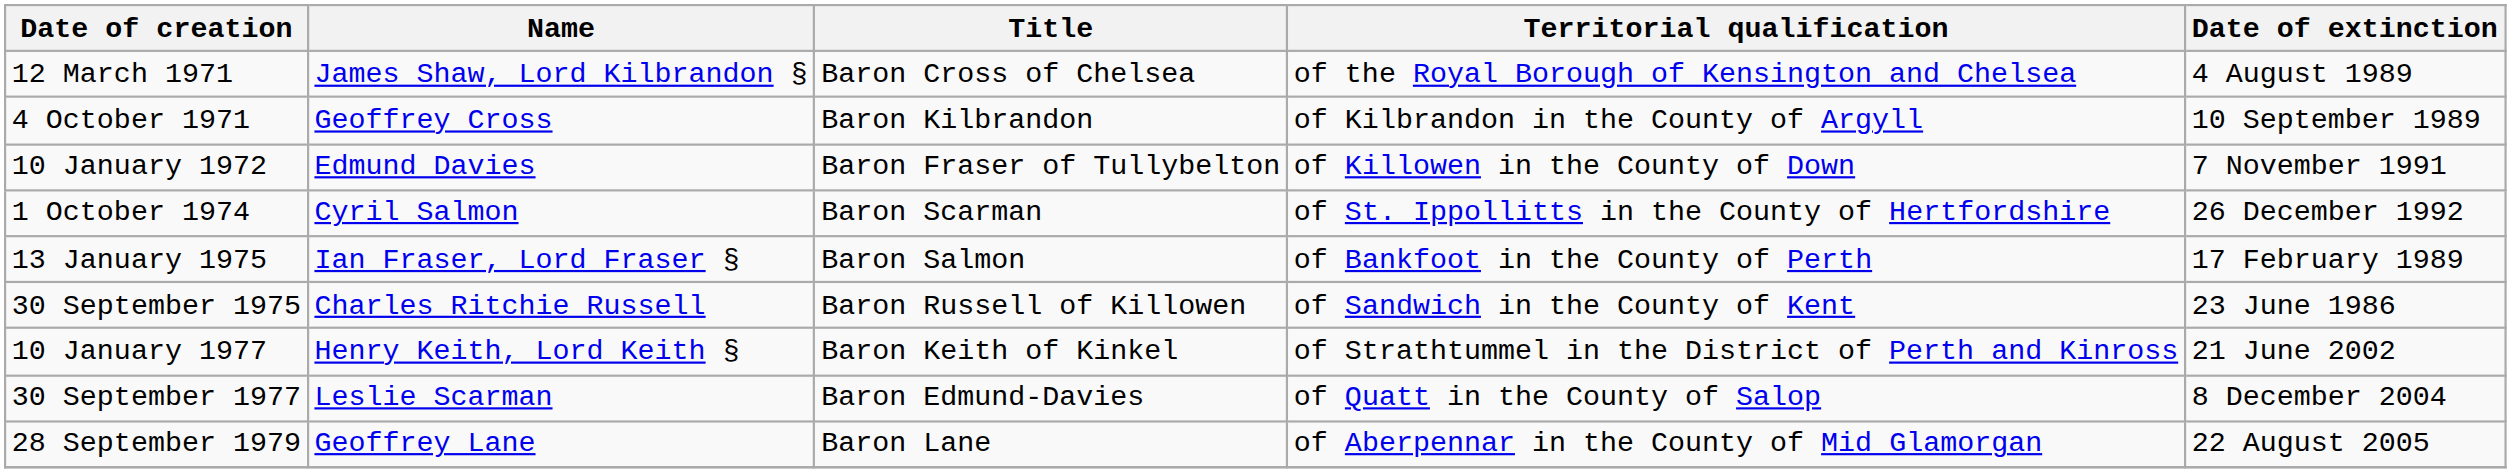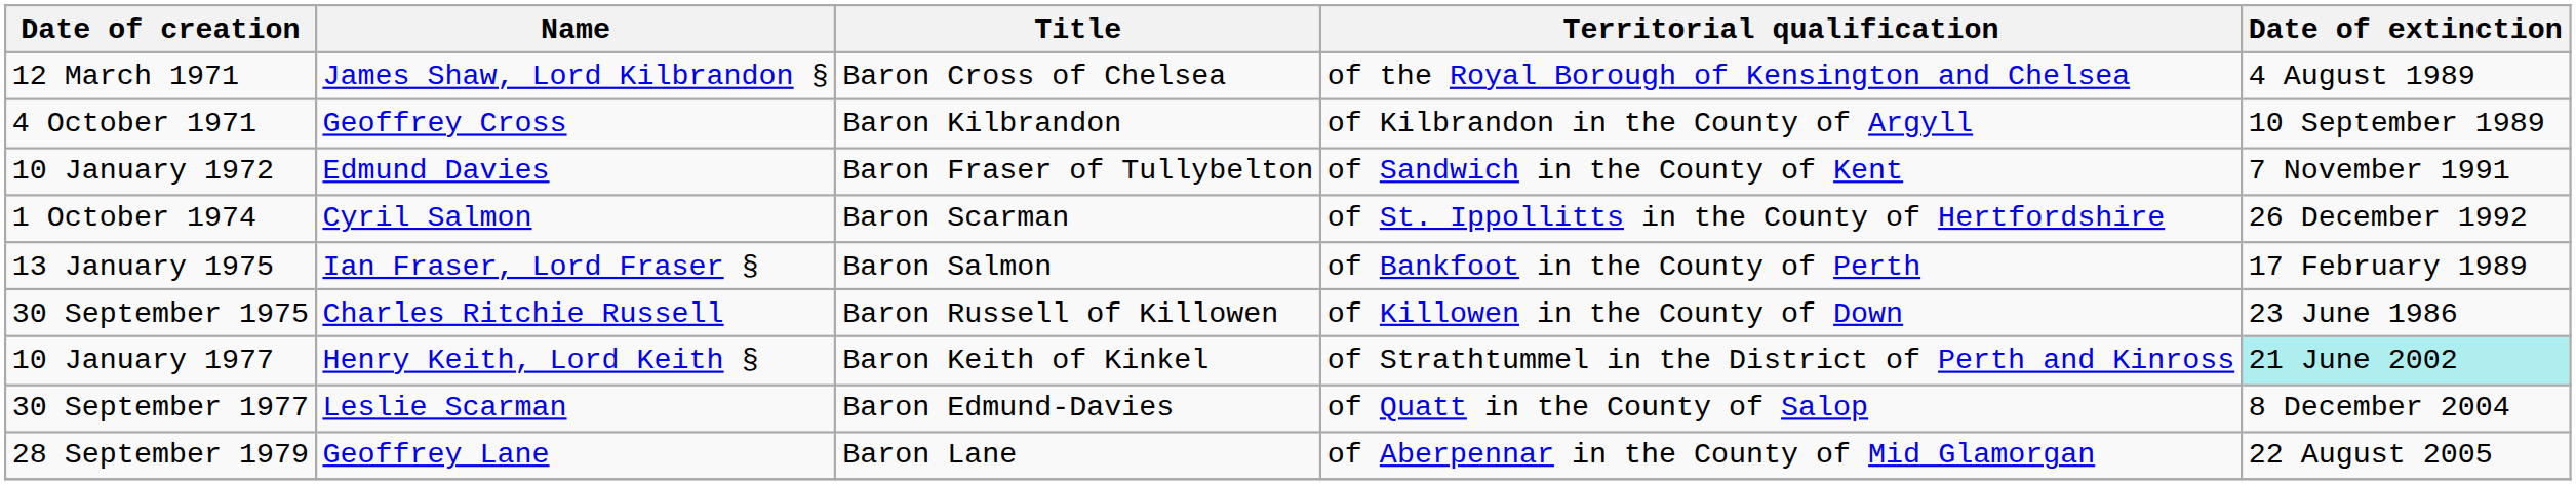10 January 1972 | Territorial qualification: of Killowen in the County of Down -> of Sandwich in the County of Kent
30 September 1975 | Territorial qualification: of Sandwich in the County of Kent -> of Killowen in the County of Down
10 January 1977 | Date of extinction: no background -> paleturquoise background
